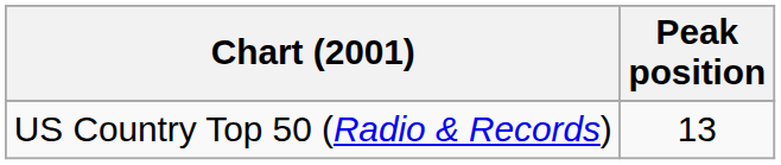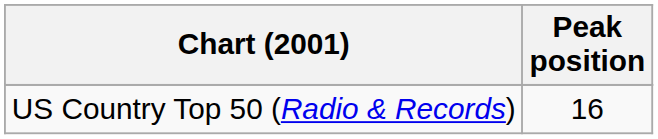US Country Top 50 (Radio & Records) | Peak position: 13 -> 16
